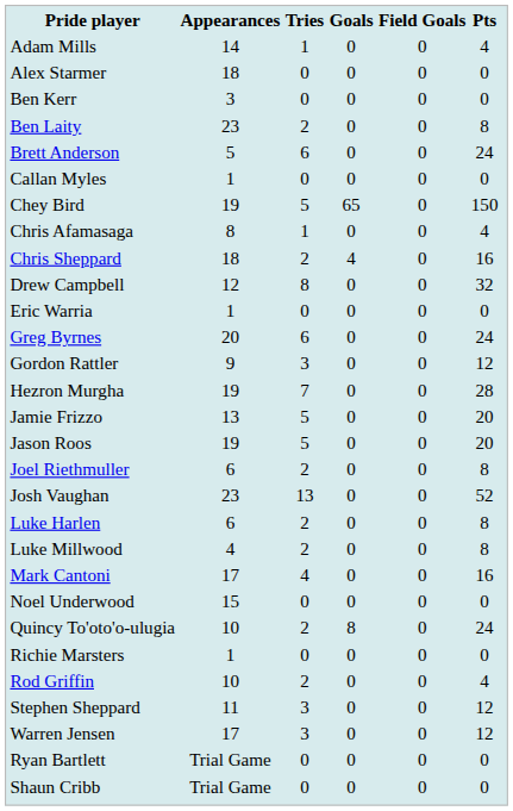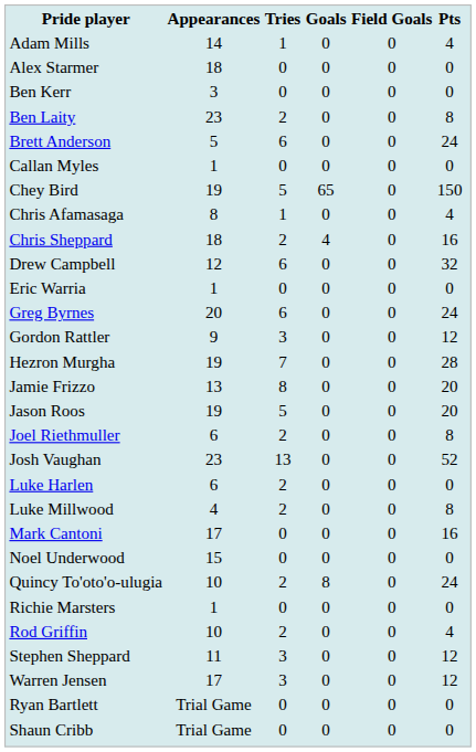Drew Campbell | Tries: 8 -> 6
Jamie Frizzo | Tries: 5 -> 8
Luke Harlen | Pts: 8 -> 0
Mark Cantoni | Tries: 4 -> 0
